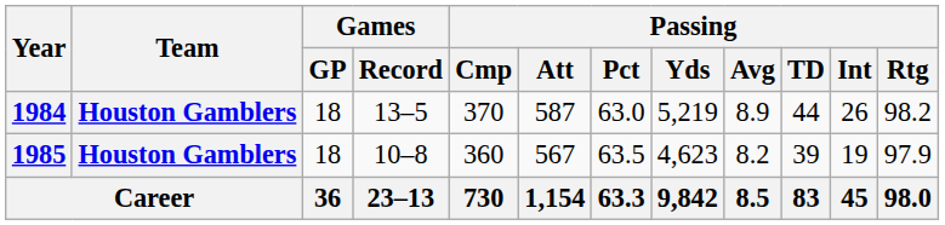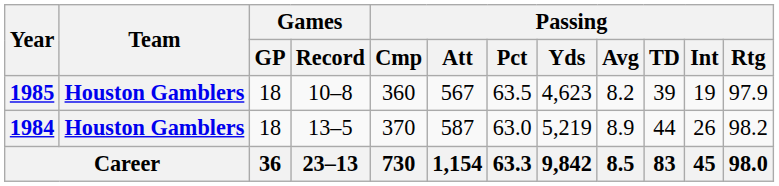rows swapped: 1984 <-> 1985
